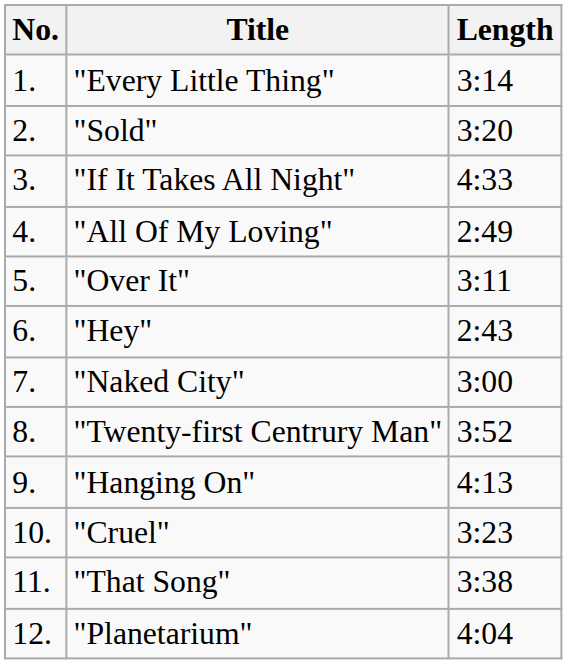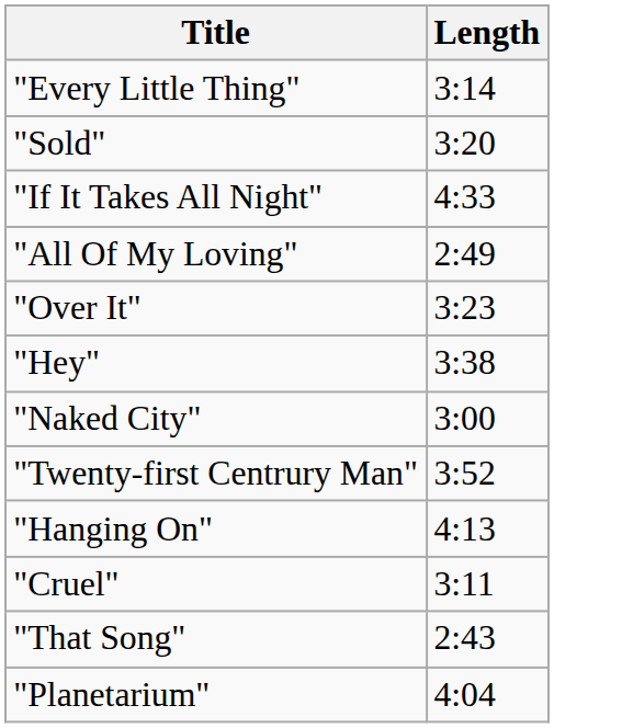- column: No. | 1. | 2. | 3. | 4. | 5. | 6. | 7. | 8. | 9. | 10. | 11. | 12.
"Over It" | Length: 3:11 -> 3:23
"Hey" | Length: 2:43 -> 3:38
"Cruel" | Length: 3:23 -> 3:11
"That Song" | Length: 3:38 -> 2:43
